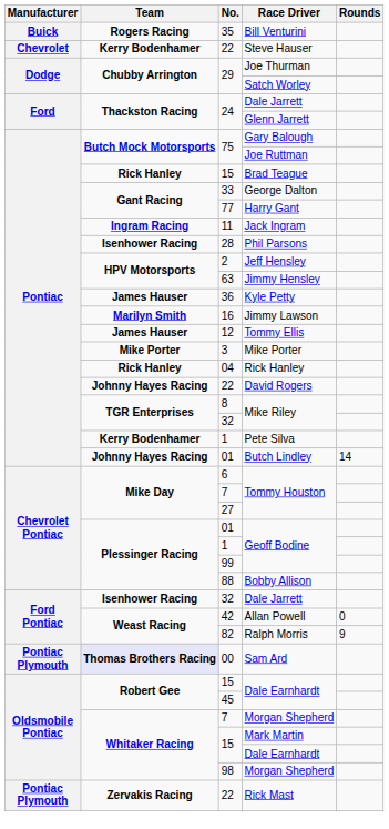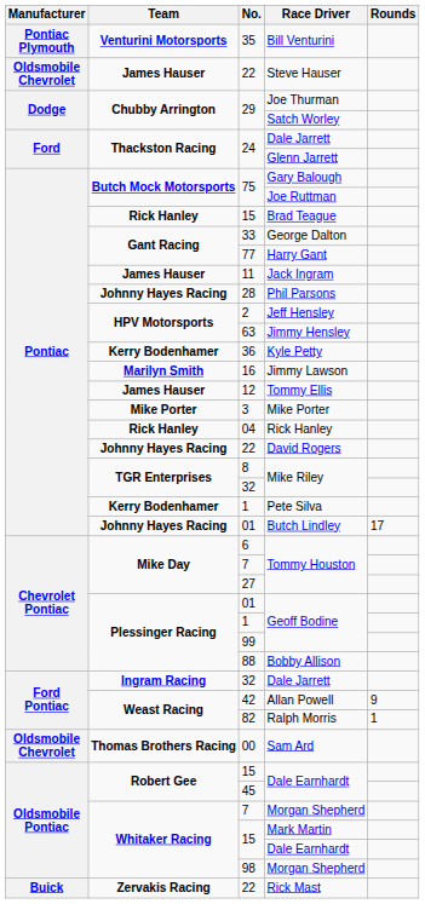Bill Venturini | Manufacturer: Buick -> Pontiac Plymouth
Bill Venturini | Team: Rogers Racing -> Venturini Motorsports
Steve Hauser | Manufacturer: Chevrolet -> Oldsmobile Chevrolet
Steve Hauser | Team: Kerry Bodenhamer -> James Hauser
Jack Ingram | Team: Ingram Racing -> James Hauser
Phil Parsons | Team: Isenhower Racing -> Johnny Hayes Racing
Kyle Petty | Team: James Hauser -> Kerry Bodenhamer
Butch Lindley | Rounds: 14 -> 17
32 / Dale Jarrett | Team: Isenhower Racing -> Ingram Racing
Allan Powell | Rounds: 0 -> 9
Ralph Morris | Rounds: 9 -> 1
Sam Ard | Manufacturer: Pontiac Plymouth -> Oldsmobile Chevrolet
Sam Ard | Team: lavender background -> no background
Rick Mast | Manufacturer: Pontiac Plymouth -> Buick
